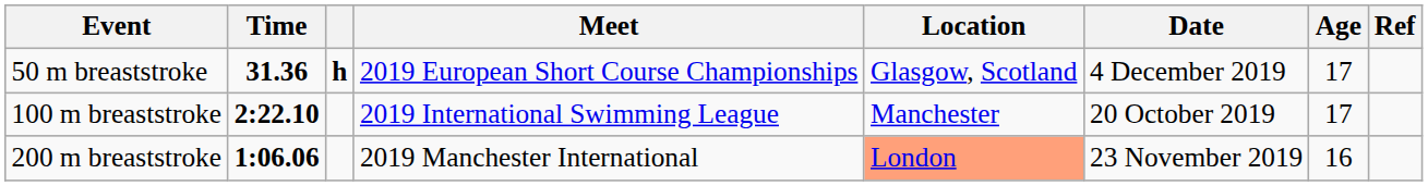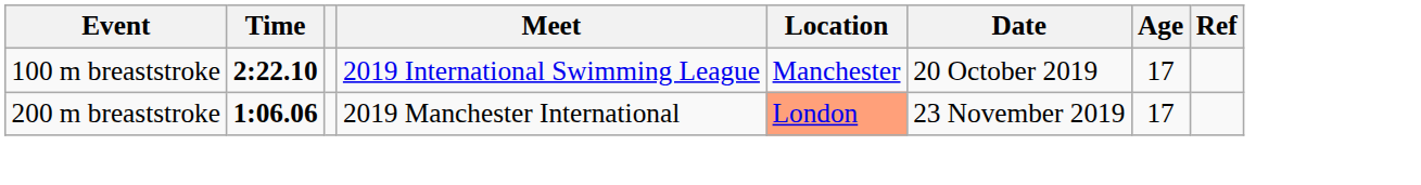- row: 50 m breaststroke | 31.36 | h | 2019 European Short Course Championships | Glasgow, Scotland | 4 December 2019 | 17
200 m breaststroke | Age: 16 -> 17
